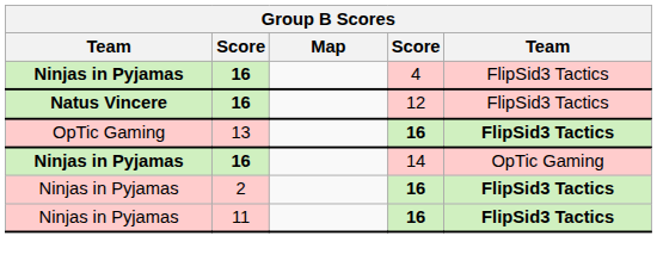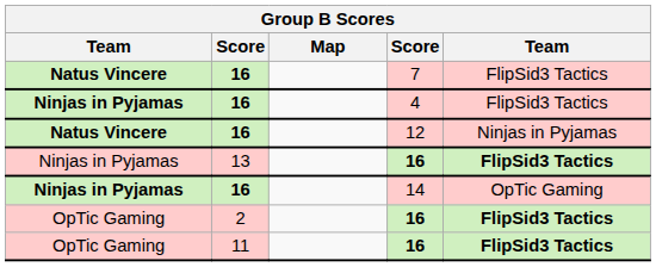+ row: Natus Vincere | 16 | 7 | FlipSid3 Tactics
12 | column 5: FlipSid3 Tactics -> Ninjas in Pyjamas
13 / 16 | column 1: OpTic Gaming -> Ninjas in Pyjamas
2 / 16 | column 1: Ninjas in Pyjamas -> OpTic Gaming
11 / 16 | column 1: Ninjas in Pyjamas -> OpTic Gaming
